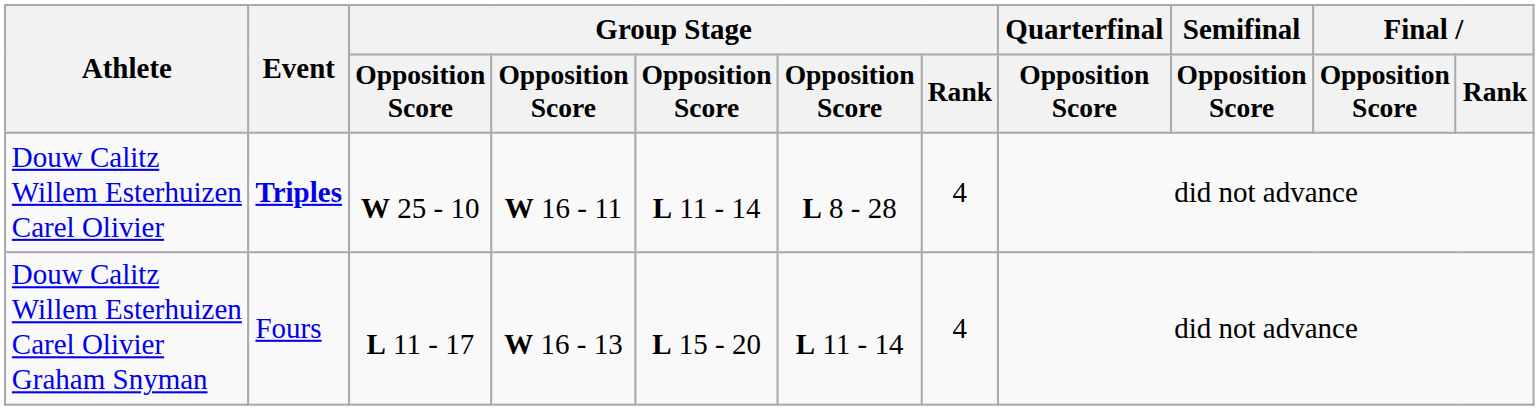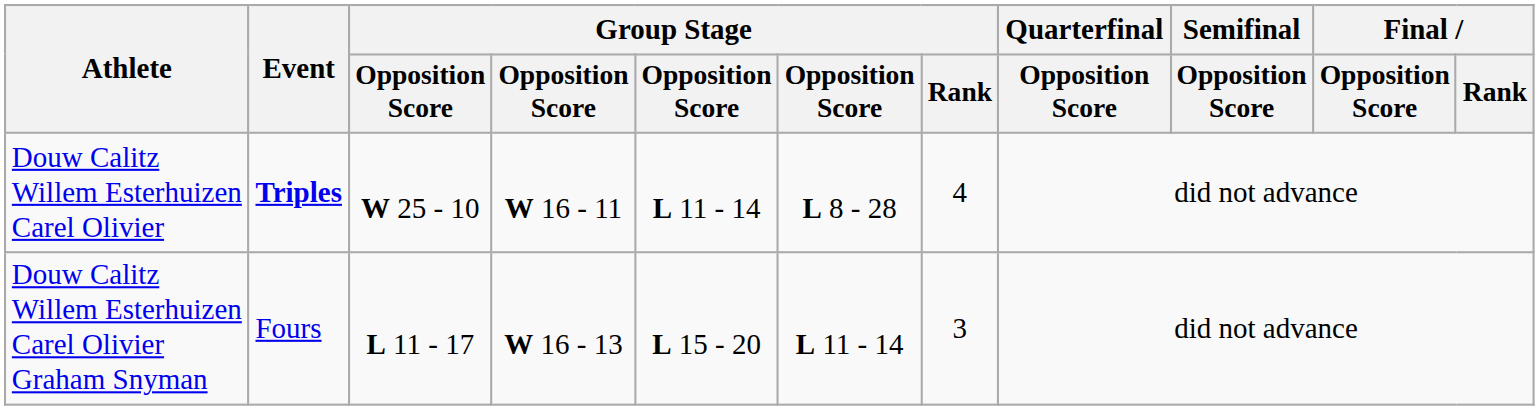Douw Calitz Willem Esterhuizen Carel Olivier Graham Snyman | Group Stage / Rank: 4 -> 3
